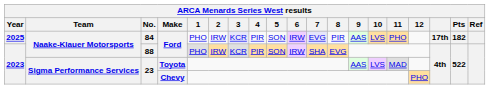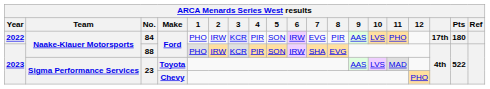84 | Year: 2025 -> 2022
84 | 7: lavender background -> no background
84 | Pts: 182 -> 180
